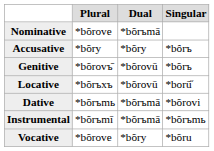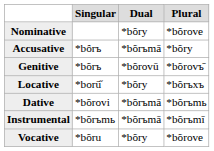columns swapped: Singular <-> Plural
Nominative | Dual: *bõrъmā -> *bõry
Accusative | Dual: *bõry -> *bõrъmā
Locative | Dual: *bõrovū -> *bõry
